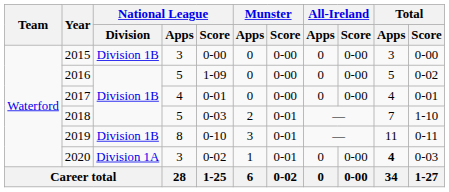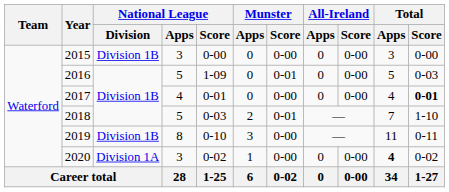2016 | Munster / Score: 0-00 -> 0-01
2016 | Total / Score: 0-02 -> 0-03
2017 | Total / Score: normal -> bold
2019 | Munster / Score: 0-01 -> 0-00
2020 | Munster / Score: 0-01 -> 0-00
2020 | Total / Score: 0-03 -> 0-02
